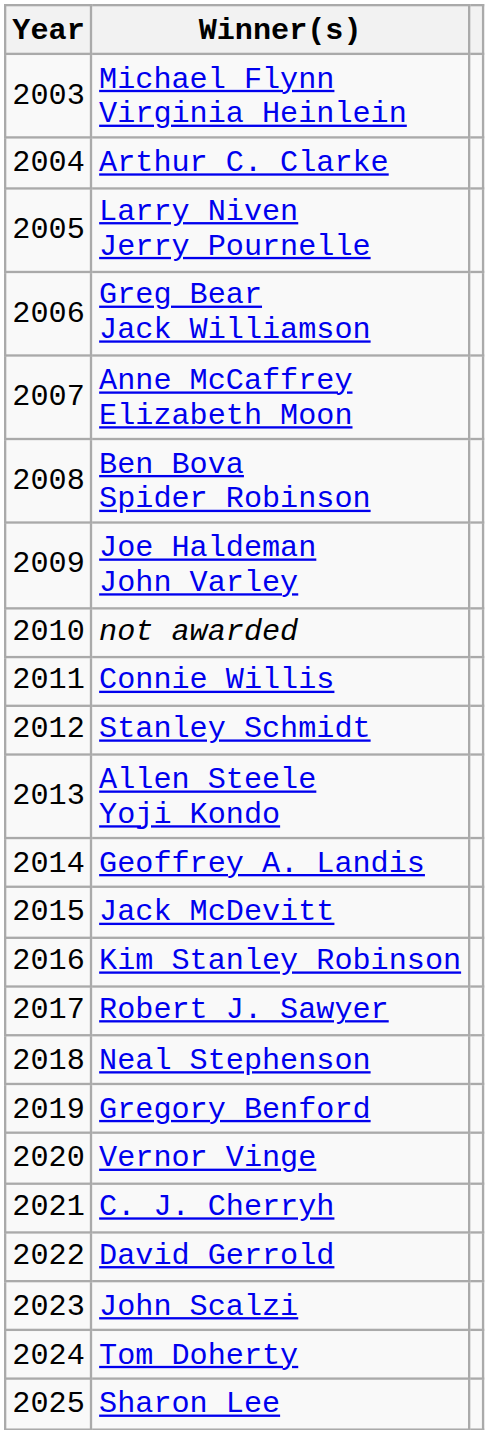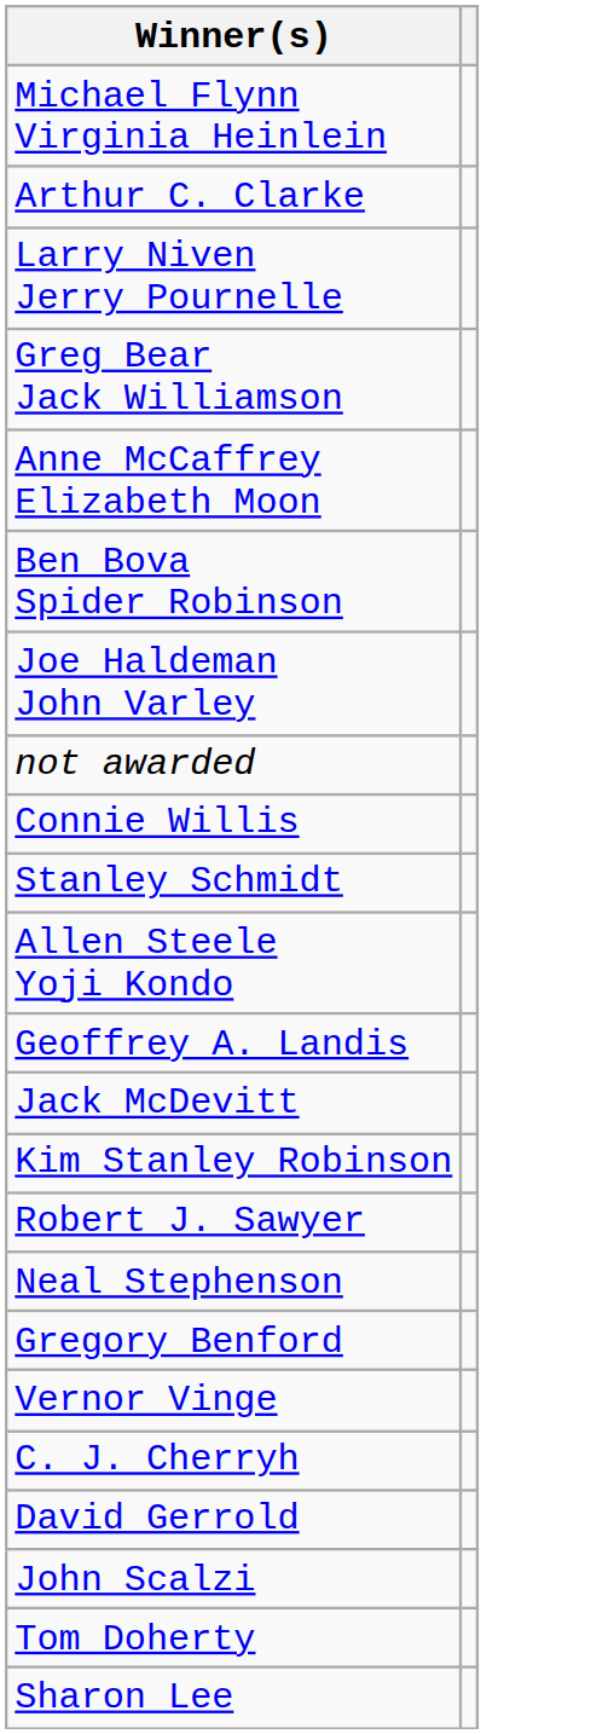- column: Year | 2003 | 2004 | 2005 | 2006 | 2007 | 2008 | 2009 | 2010 | 2011 | 2012 | 2013 | 2014 | 2015 | 2016 | 2017 | 2018 | 2019 | 2020 | 2021 | 2022 | 2023 | 2024 | 2025
